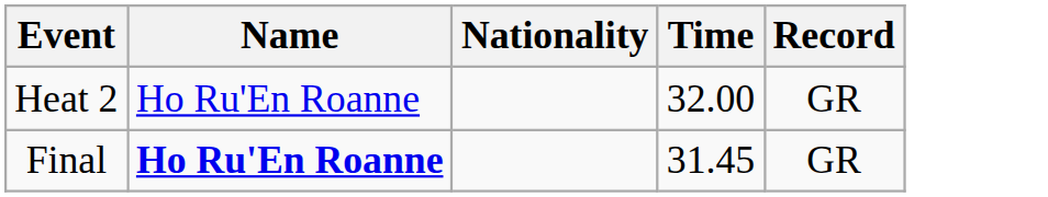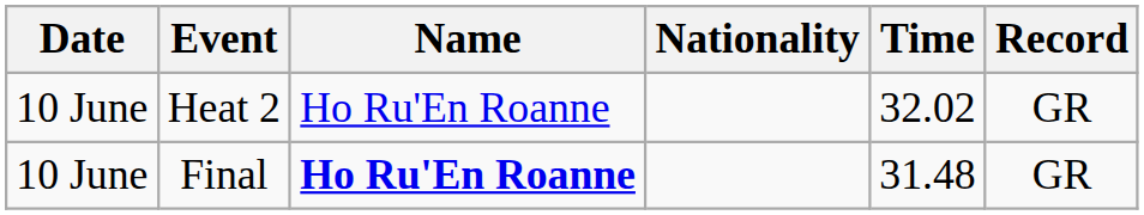+ column: Date | 10 June | 10 June
Heat 2 | Time: 32.00 -> 32.02
Final | Time: 31.45 -> 31.48
